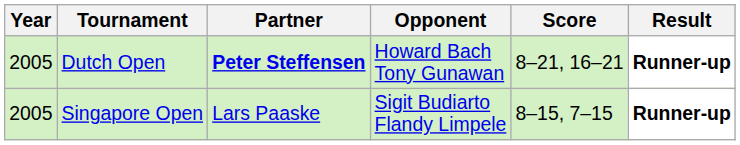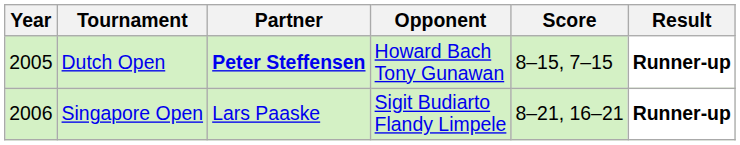Dutch Open | Score: 8–21, 16–21 -> 8–15, 7–15
Singapore Open | Year: 2005 -> 2006
Singapore Open | Score: 8–15, 7–15 -> 8–21, 16–21
